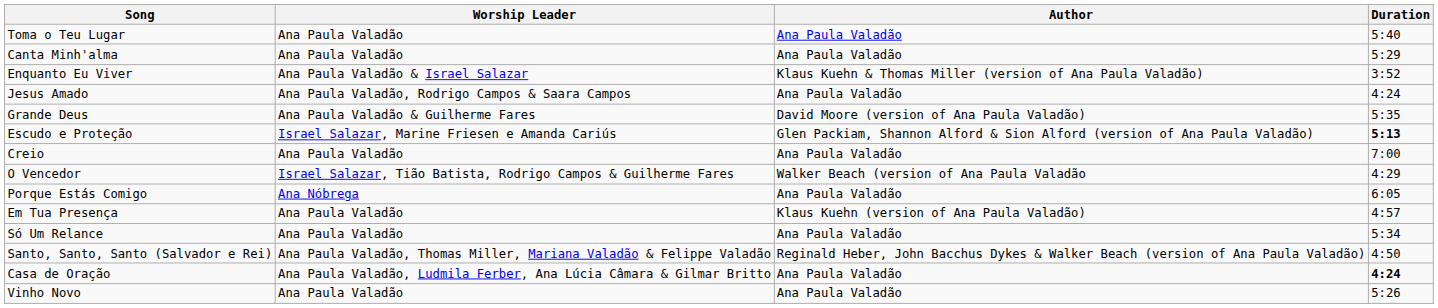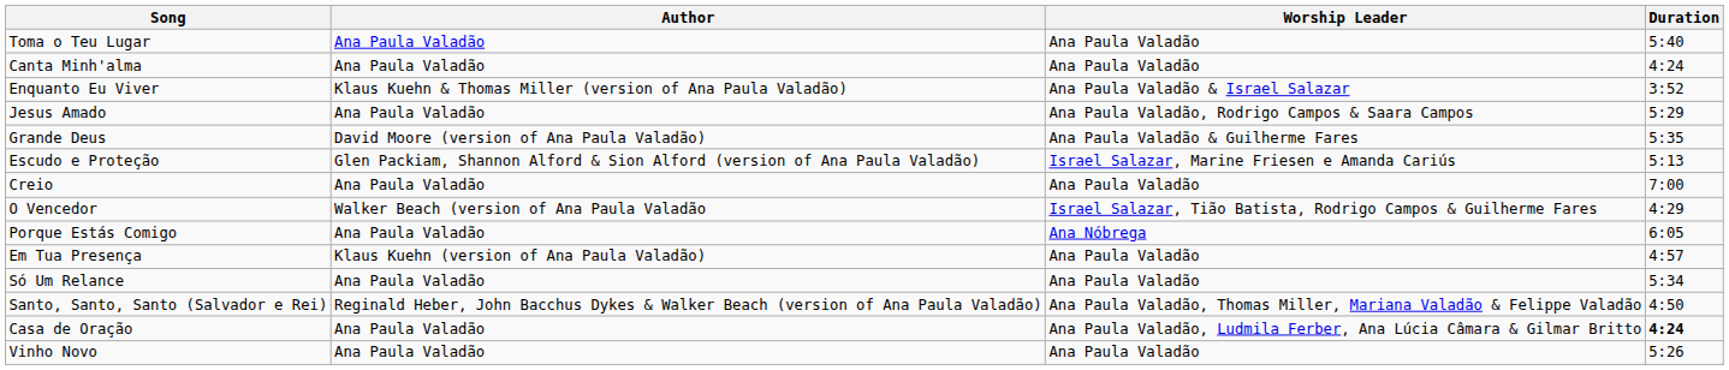columns swapped: Author <-> Worship Leader
Canta Minh'alma | Duration: 5:29 -> 4:24
Jesus Amado | Duration: 4:24 -> 5:29
Escudo e Proteção | Duration: bold -> normal
